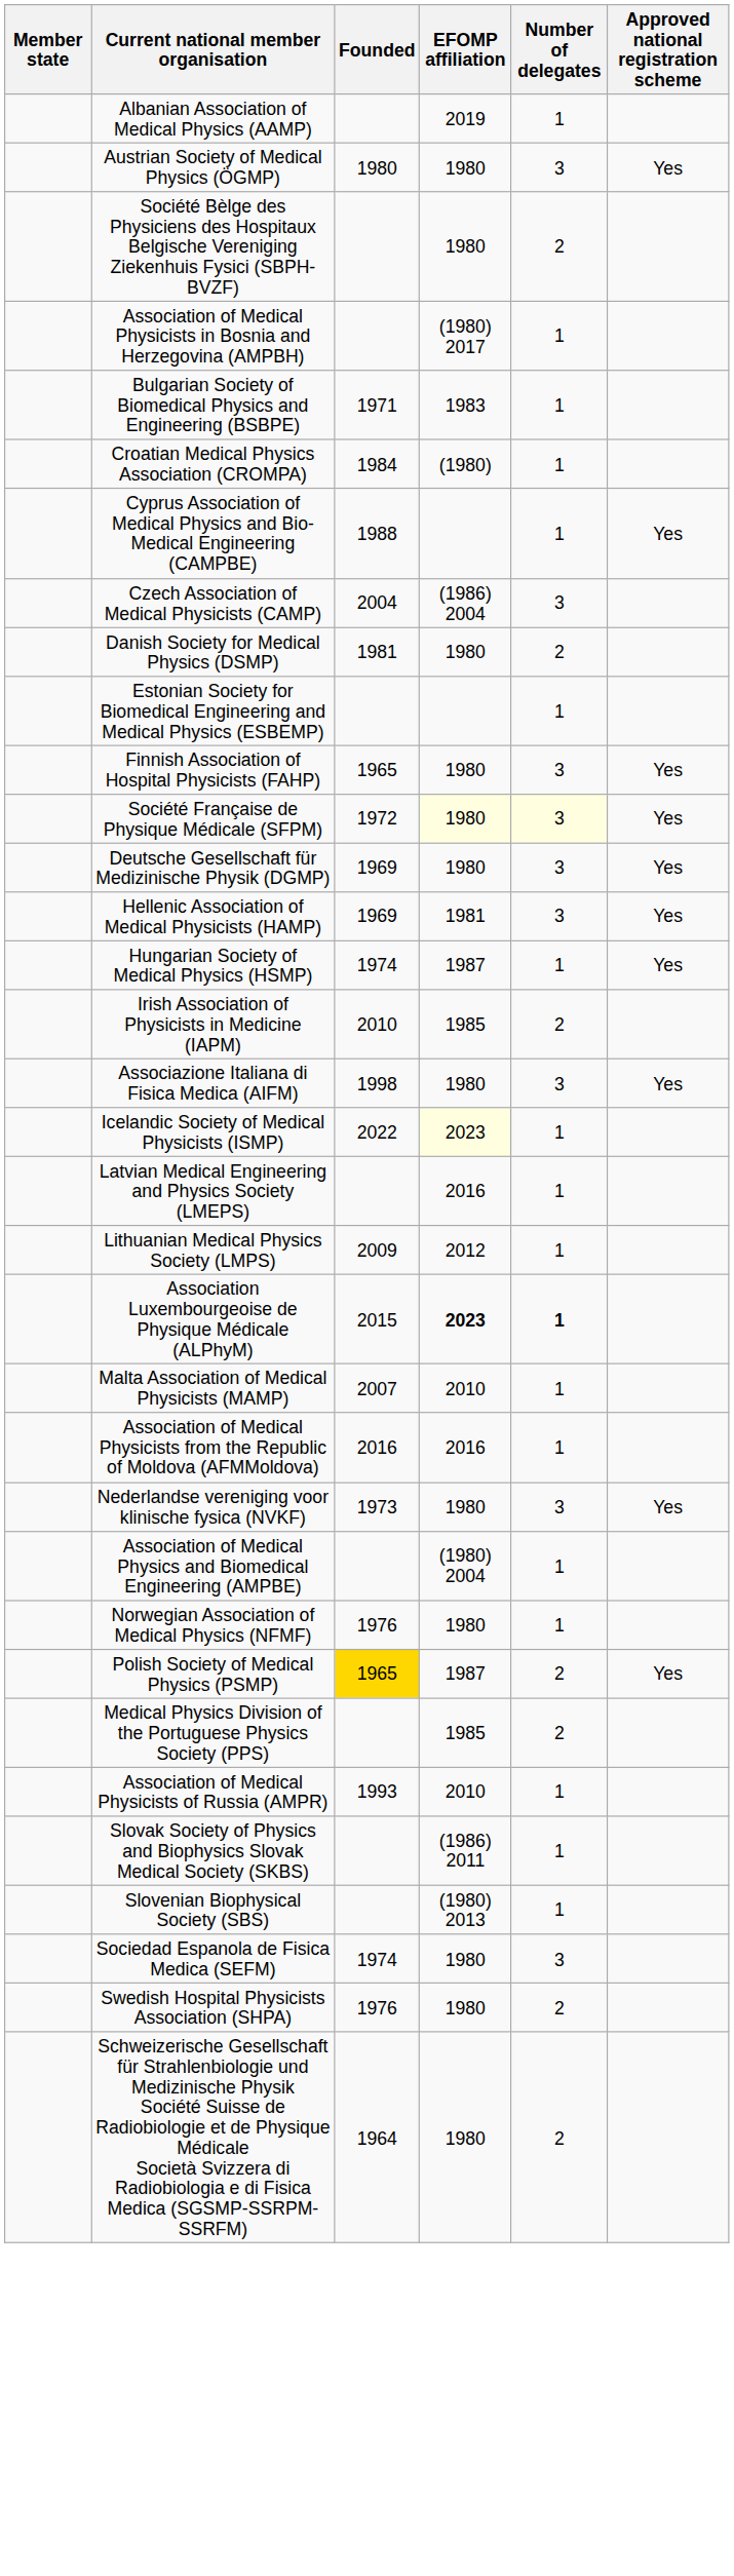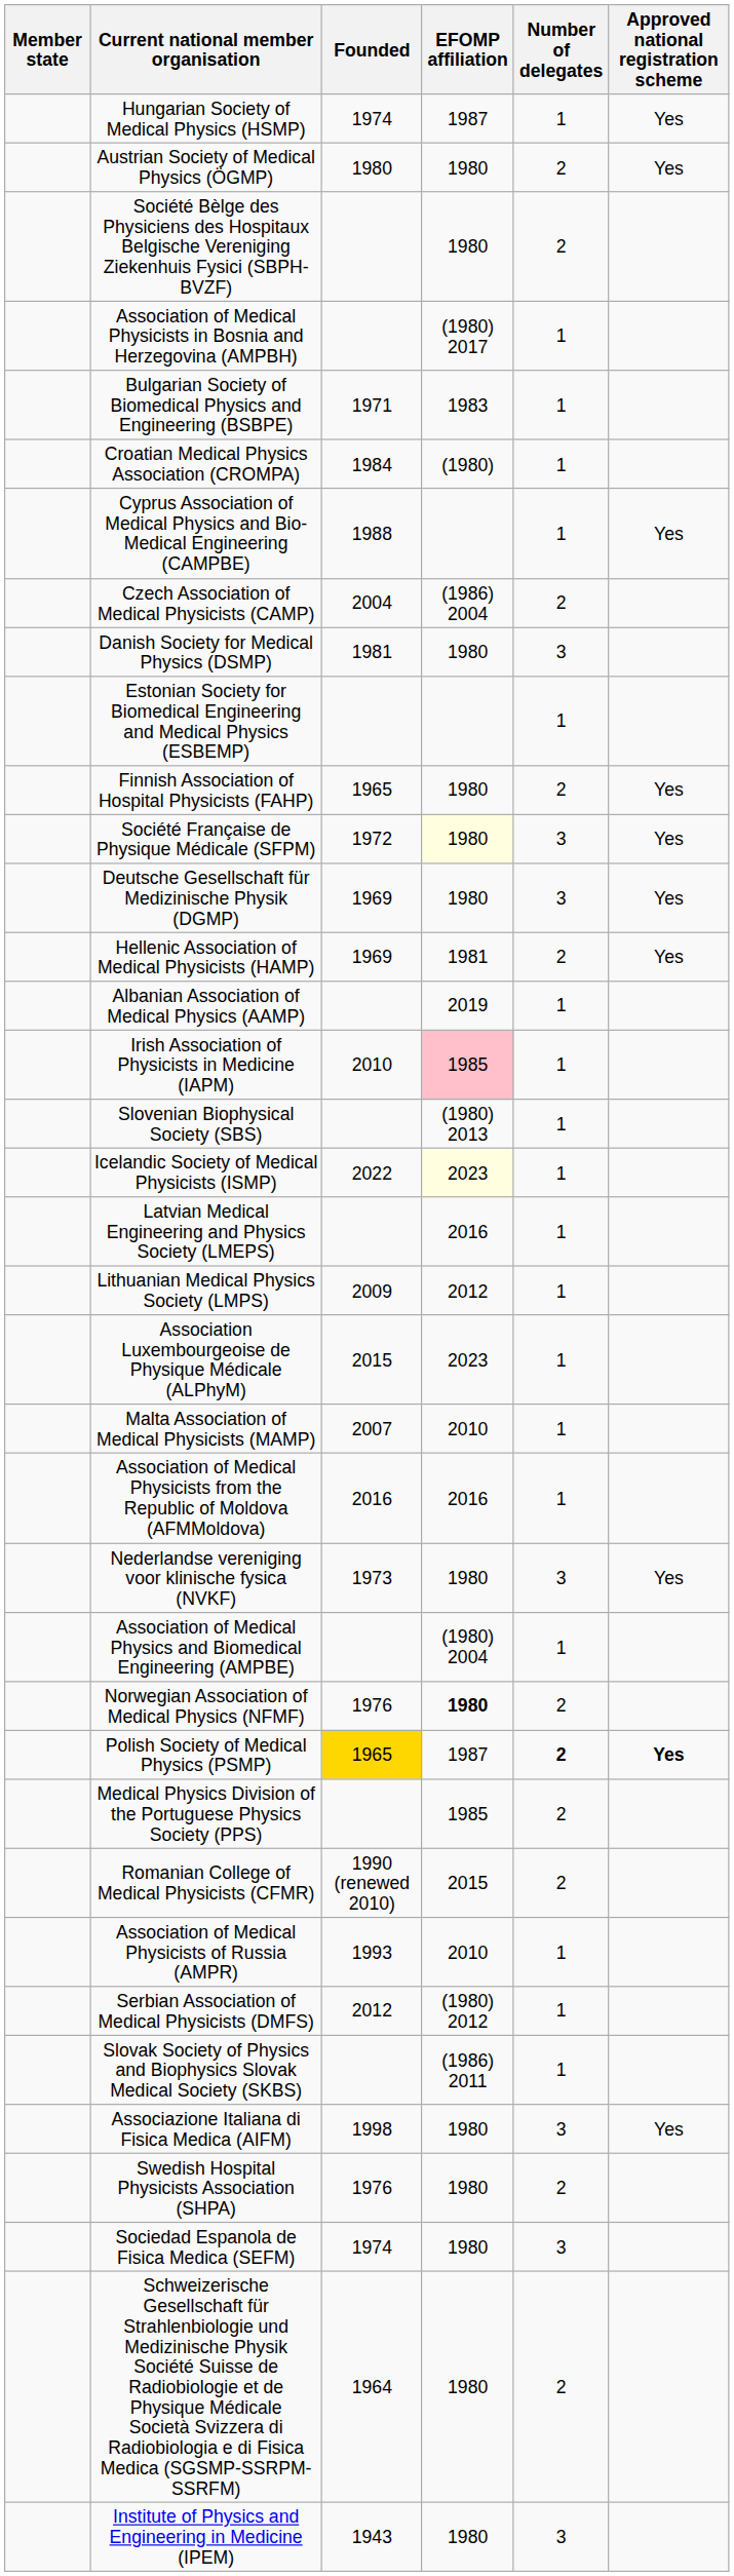rows swapped: Albanian Association of Medical Physics (AAMP) <-> Hungarian Society of Medical Physics (HSMP)
Austrian Society of Medical Physics (ÖGMP) | Number of delegates: 3 -> 2
Czech Association of Medical Physicists (CAMP) | Number of delegates: 3 -> 2
Danish Society for Medical Physics (DSMP) | Number of delegates: 2 -> 3
Finnish Association of Hospital Physicists (FAHP) | Number of delegates: 3 -> 2
Société Française de Physique Médicale (SFPM) | Number of delegates: lightyellow background -> no background
Hellenic Association of Medical Physicists (HAMP) | Number of delegates: 3 -> 2
Irish Association of Physicists in Medicine (IAPM) | EFOMP affiliation: no background -> pink background
Irish Association of Physicists in Medicine (IAPM) | Number of delegates: 2 -> 1
rows swapped: Associazione Italiana di Fisica Medica (AIFM) <-> Slovenian Biophysical Society (SBS)
Association Luxembourgeoise de Physique Médicale (ALPhyM) | EFOMP affiliation: bold -> normal
Association Luxembourgeoise de Physique Médicale (ALPhyM) | Number of delegates: bold -> normal
Norwegian Association of Medical Physics (NFMF) | EFOMP affiliation: normal -> bold
Norwegian Association of Medical Physics (NFMF) | Number of delegates: 1 -> 2
Polish Society of Medical Physics (PSMP) | Number of delegates: normal -> bold
Polish Society of Medical Physics (PSMP) | Approved national registration scheme: normal -> bold
+ row: Romanian College of Medical Physicists (CFMR) | 1990 (renewed 2010) | 2015 | 2
+ row: Serbian Association of Medical Physicists (DMFS) | 2012 | (1980) 2012 | 1
rows swapped: Sociedad Espanola de Fisica Medica (SEFM) <-> Swedish Hospital Physicists Association (SHPA)
+ row: Institute of Physics and Engineering in Medicine (IPEM) | 1943 | 1980 | 3
